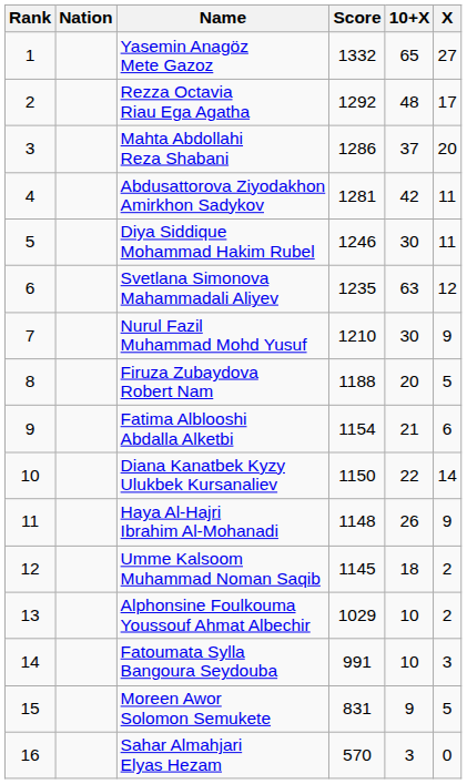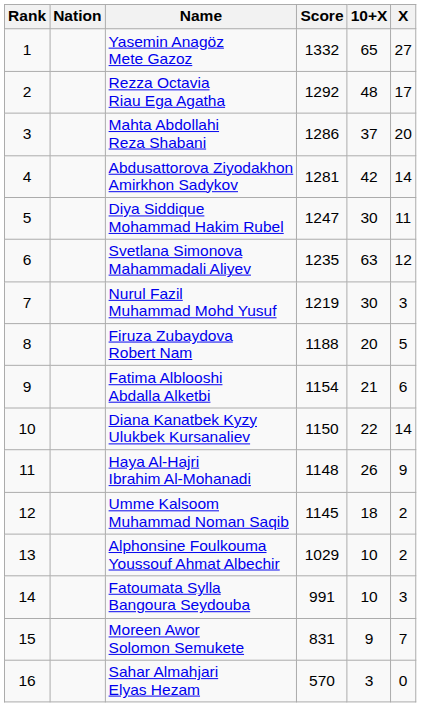Abdusattorova Ziyodakhon Amirkhon Sadykov | X: 11 -> 14
Diya Siddique Mohammad Hakim Rubel | Score: 1246 -> 1247
Nurul Fazil Muhammad Mohd Yusuf | Score: 1210 -> 1219
Nurul Fazil Muhammad Mohd Yusuf | X: 9 -> 3
Moreen Awor Solomon Semukete | X: 5 -> 7
